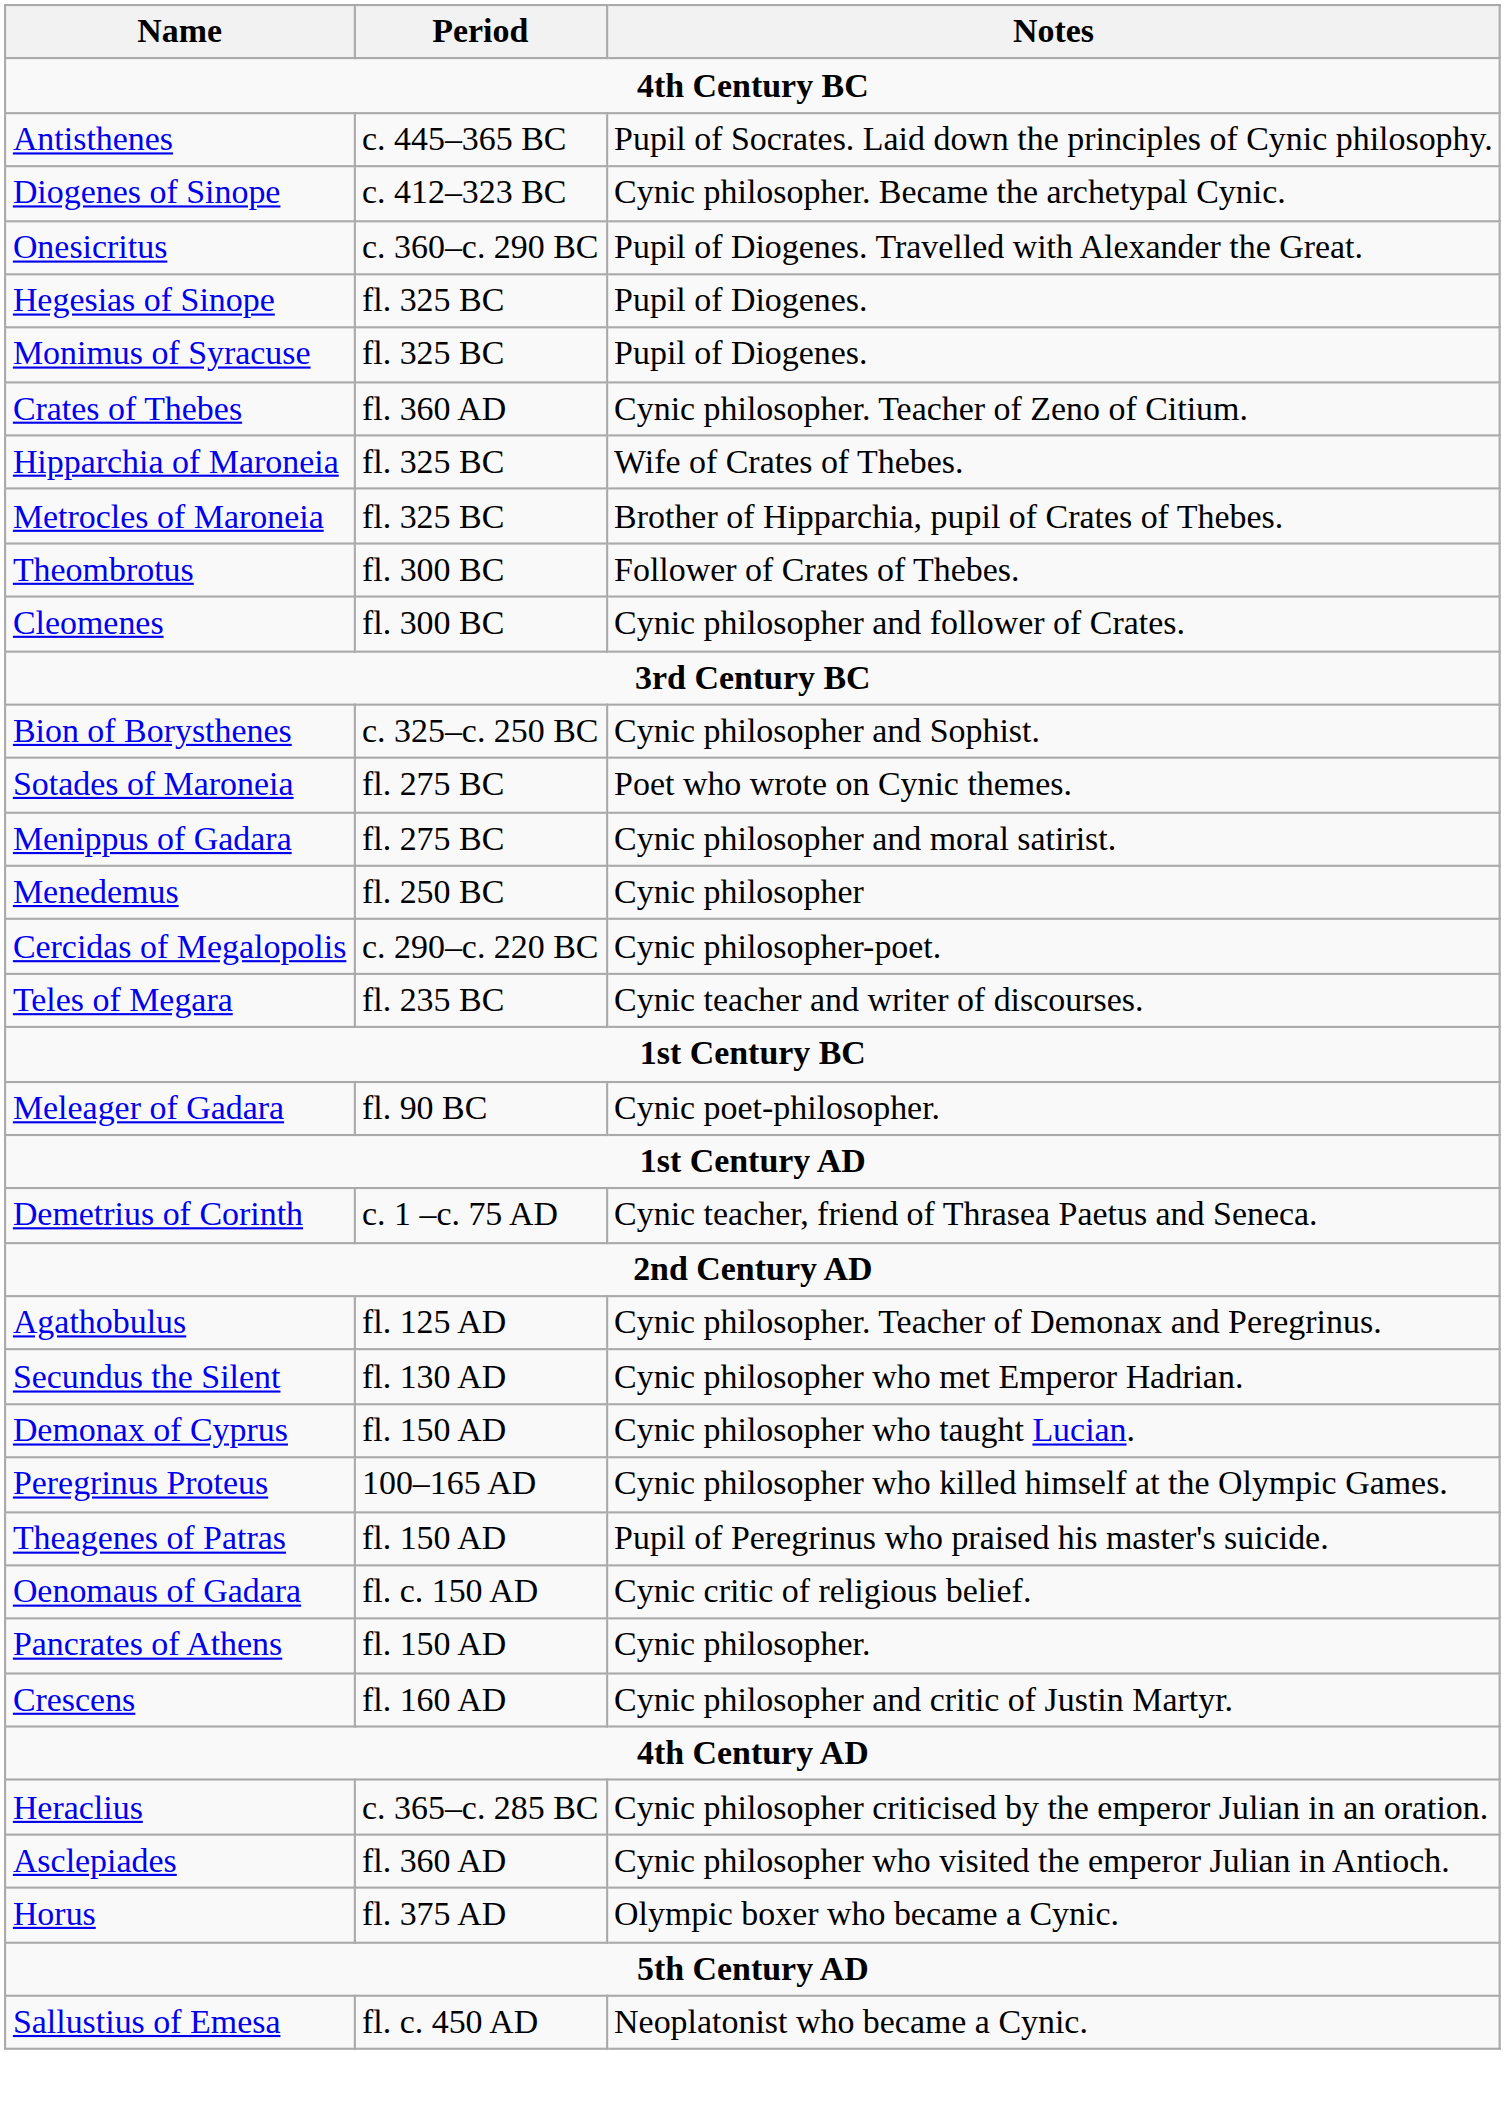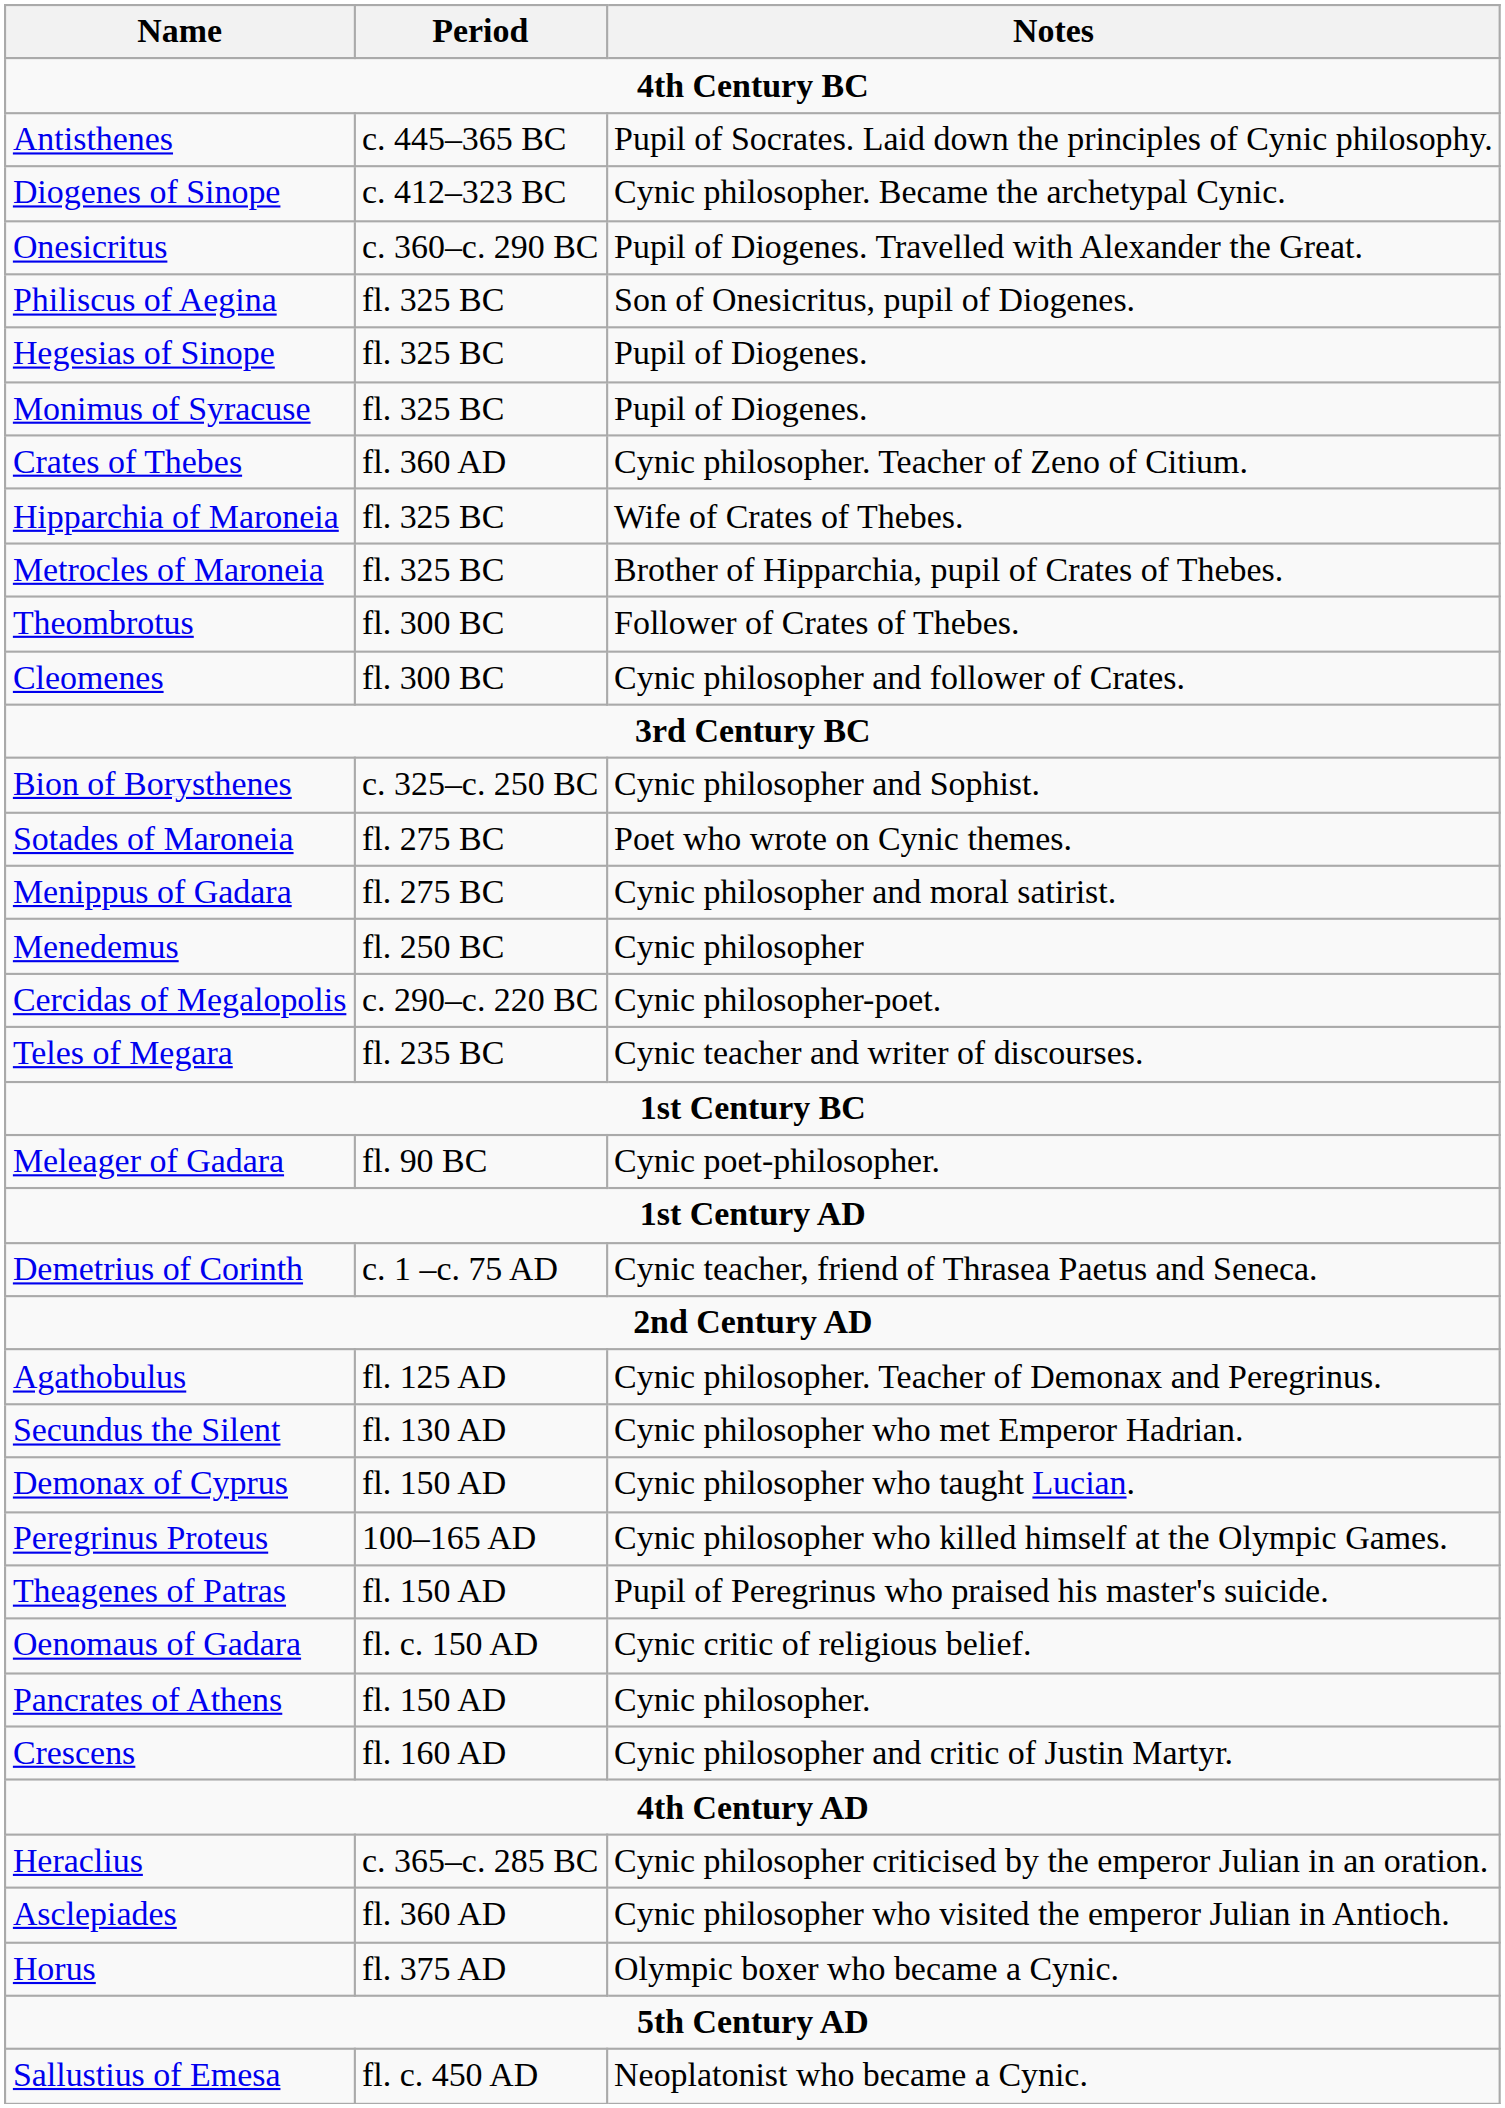+ row: Philiscus of Aegina | fl. 325 BC | Son of Onesicritus, pupil of Diogenes.
